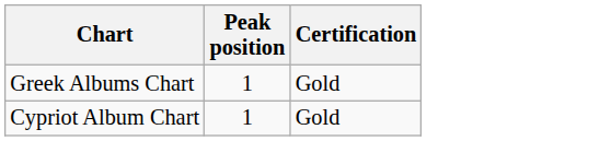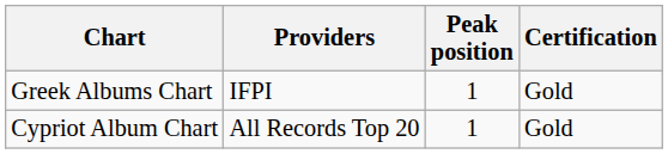+ column: Providers | IFPI | All Records Top 20
